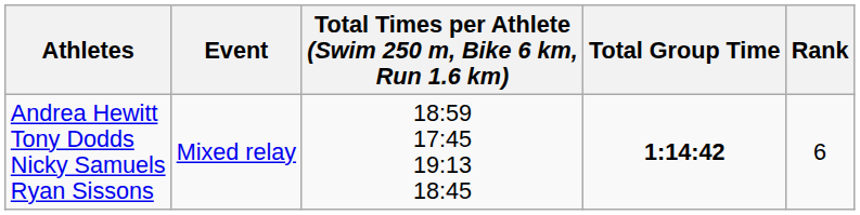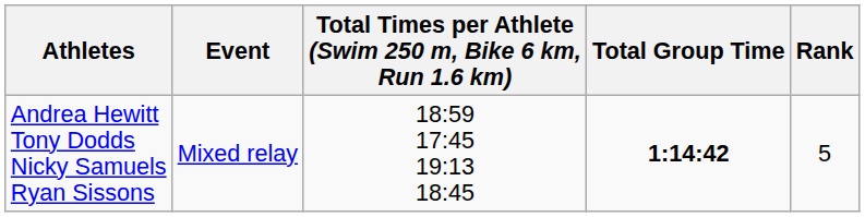Andrea Hewitt Tony Dodds Nicky Samuels Ryan Sissons | Rank: 6 -> 5
